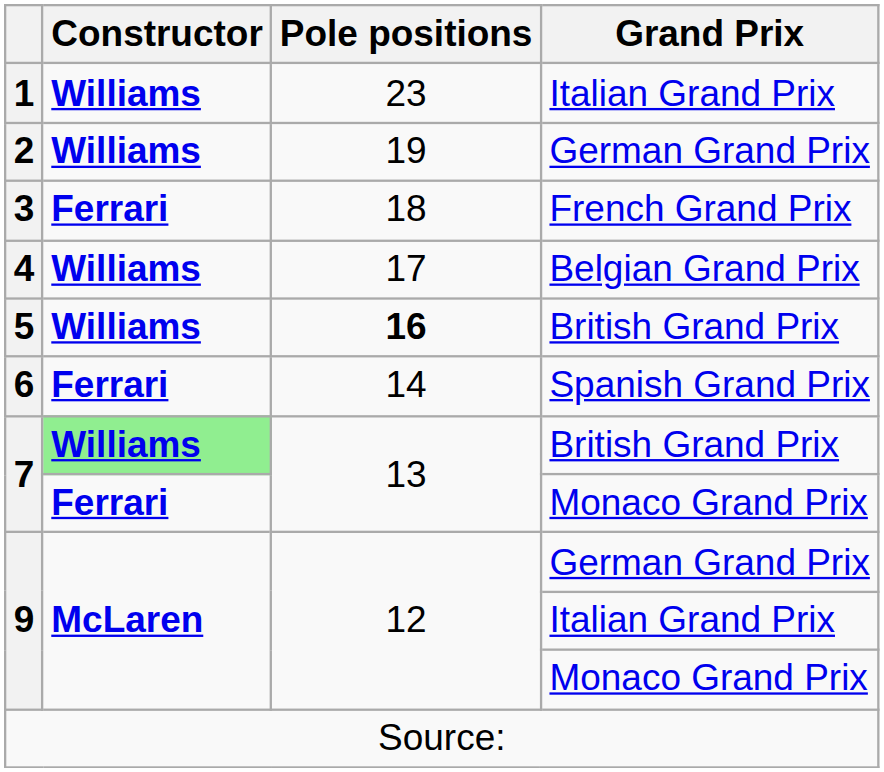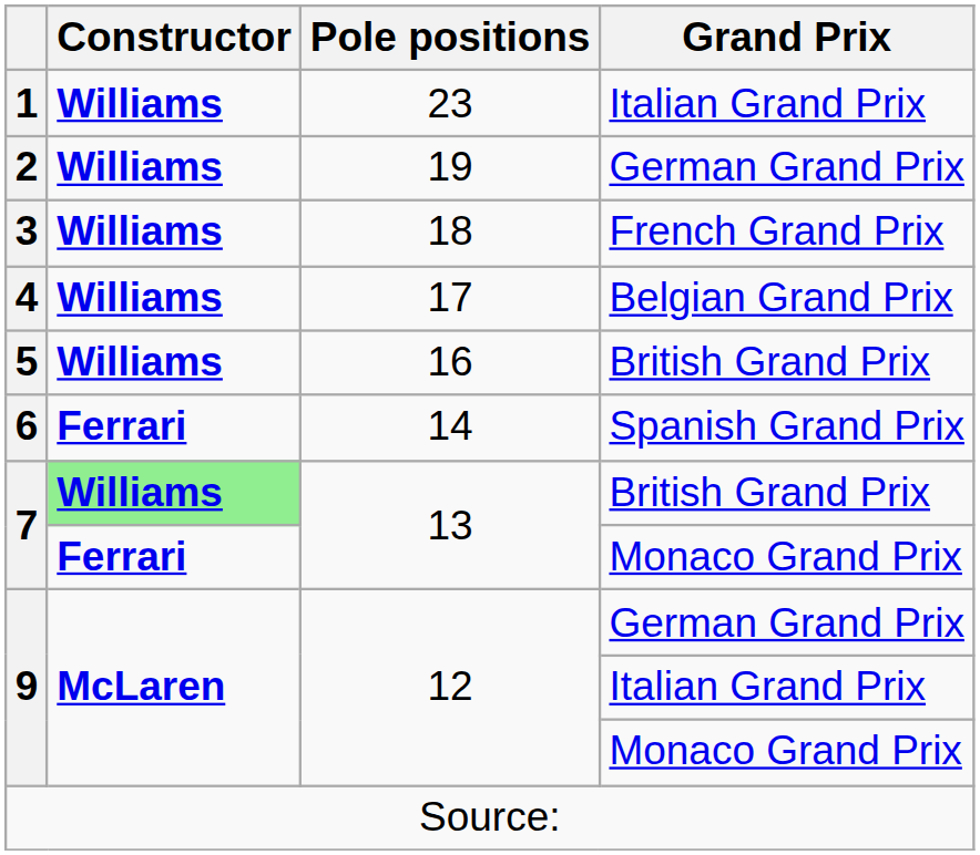3 | Constructor: Ferrari -> Williams
5 | Pole positions: bold -> normal
